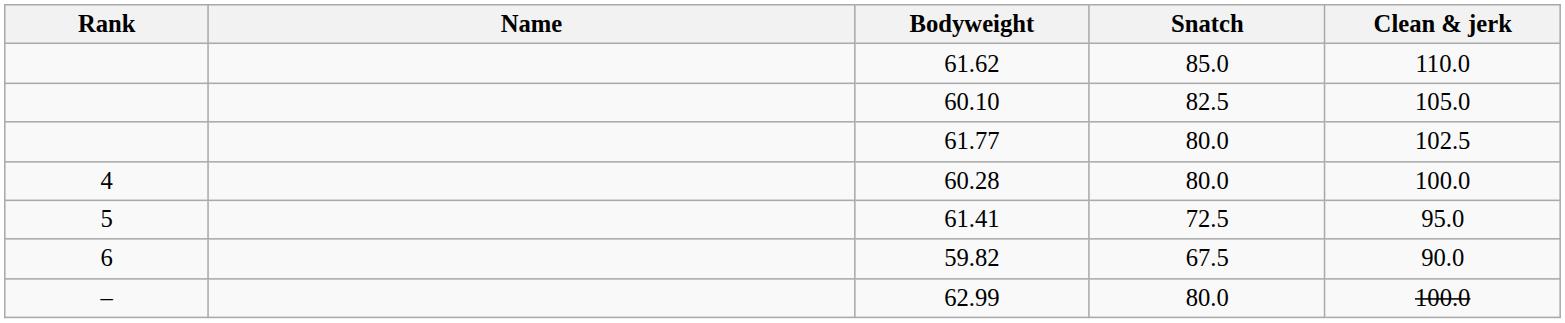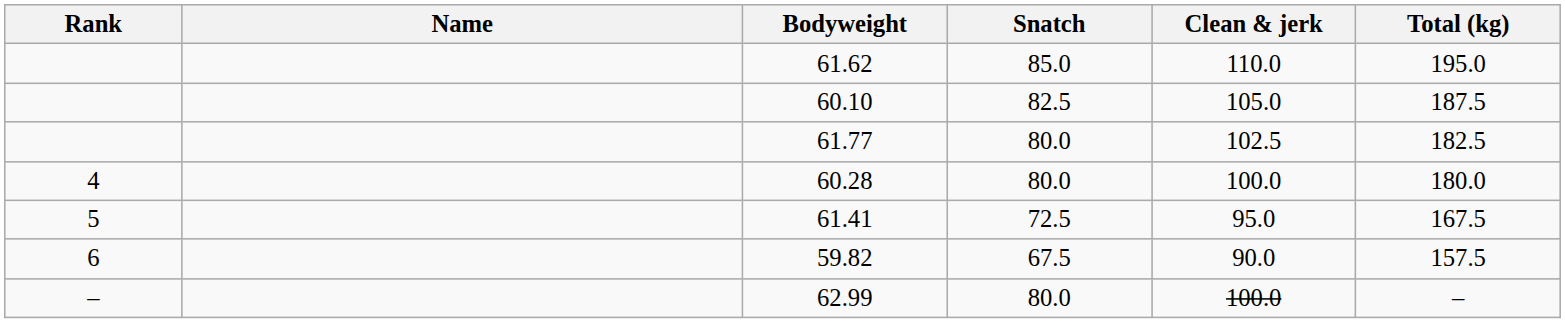+ column: Total (kg) | 195.0 | 187.5 | 182.5 | 180.0 | 167.5 | 157.5 | –
